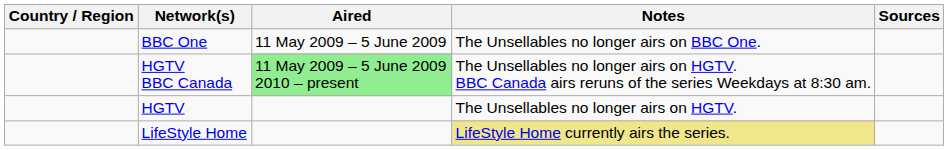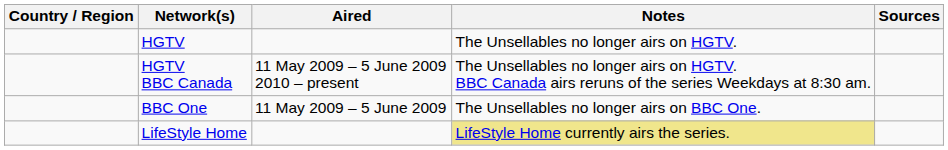rows swapped: BBC One <-> HGTV
HGTV BBC Canada | Aired: lightgreen background -> no background
